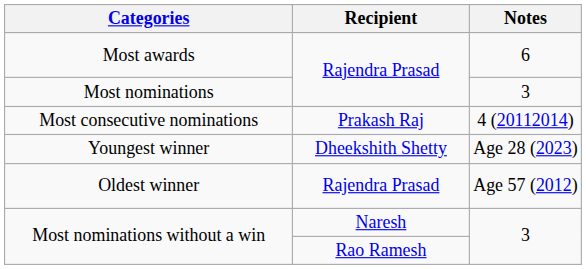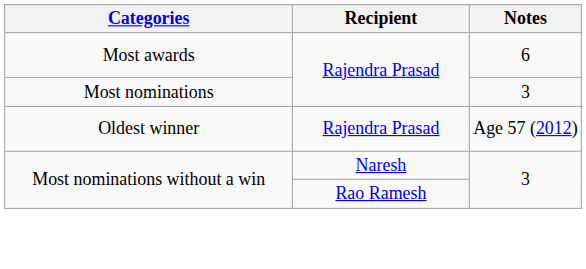- row: Most consecutive nominations | Prakash Raj | 4 (20112014)
- row: Youngest winner | Dheekshith Shetty | Age 28 (2023)
